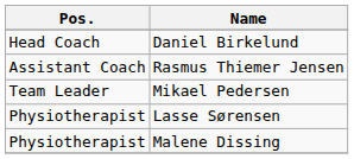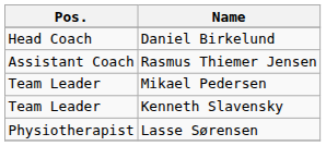+ row: Team Leader | Kenneth Slavensky
- row: Physiotherapist | Malene Dissing
